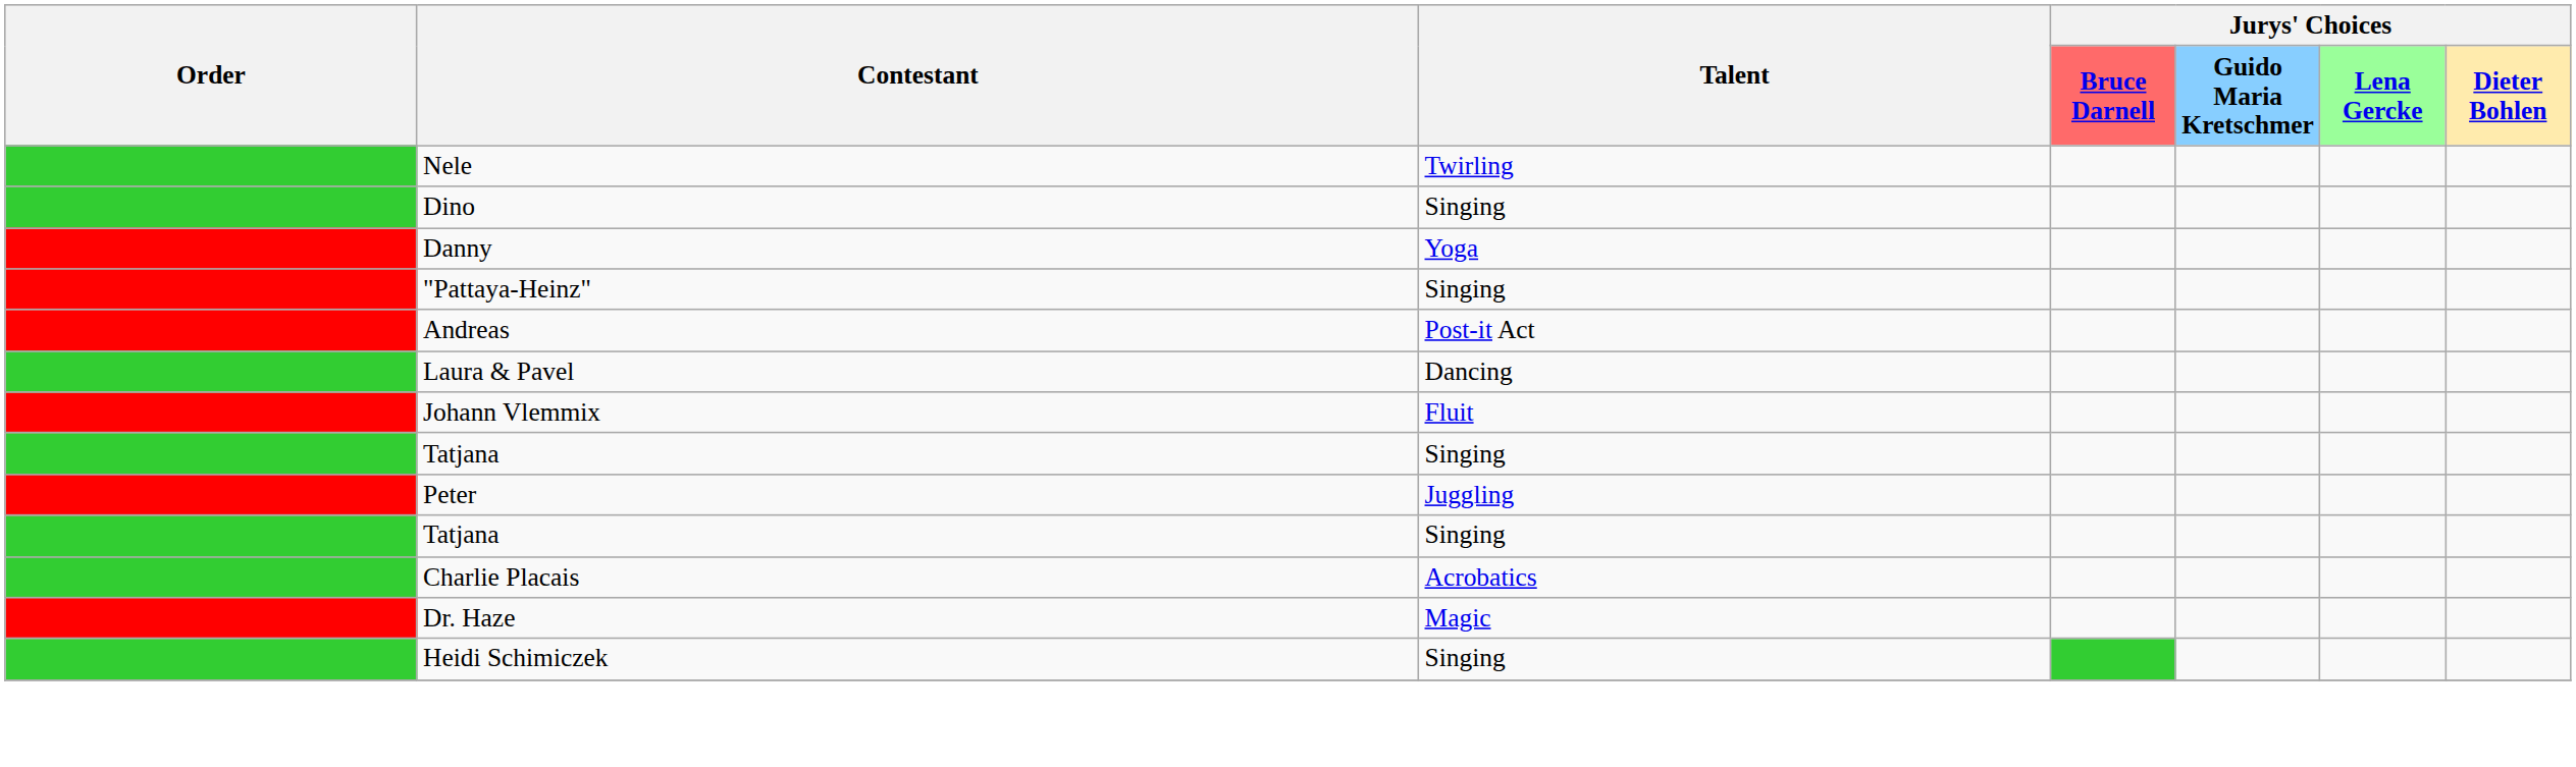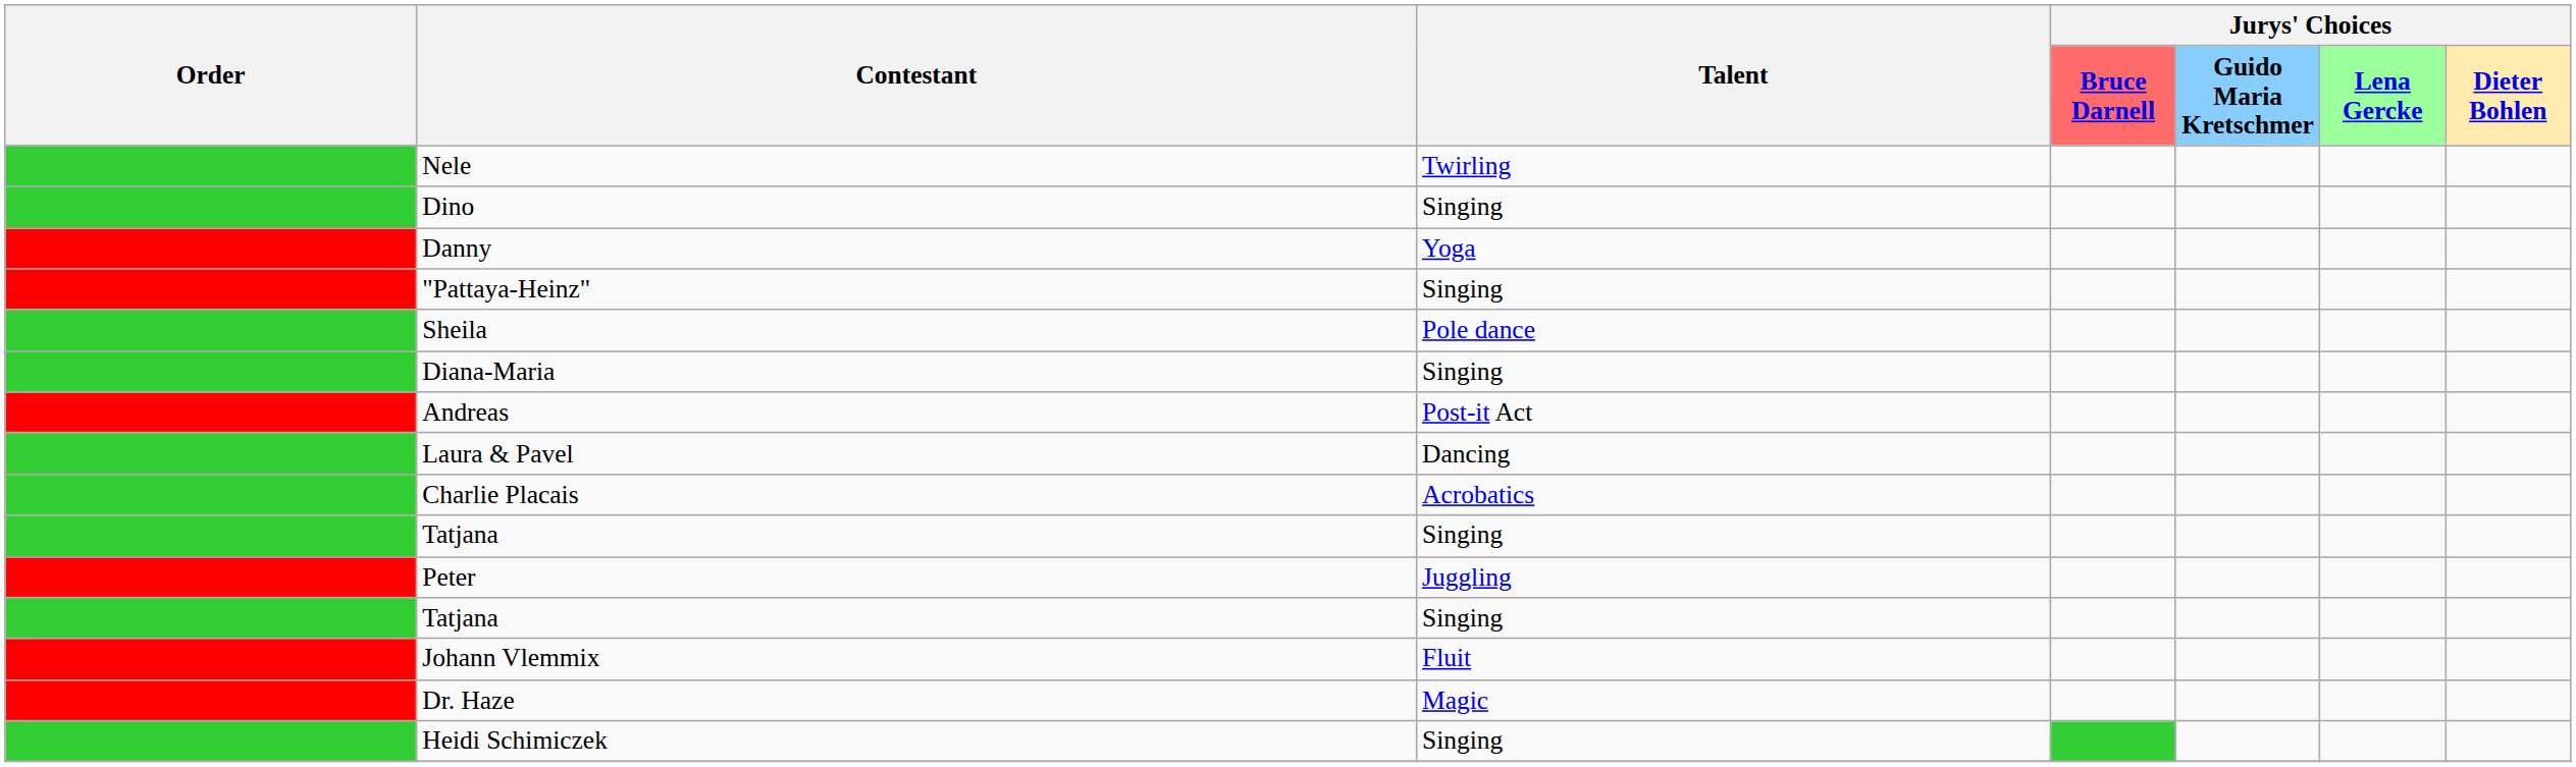+ row: Sheila | Pole dance
+ row: Diana-Maria | Singing
rows swapped: Johann Vlemmix <-> Charlie Placais
